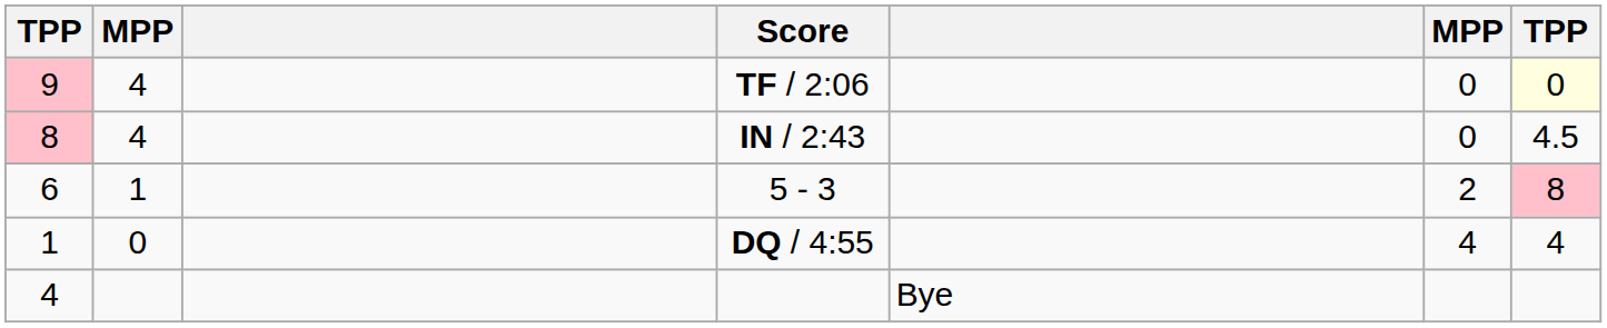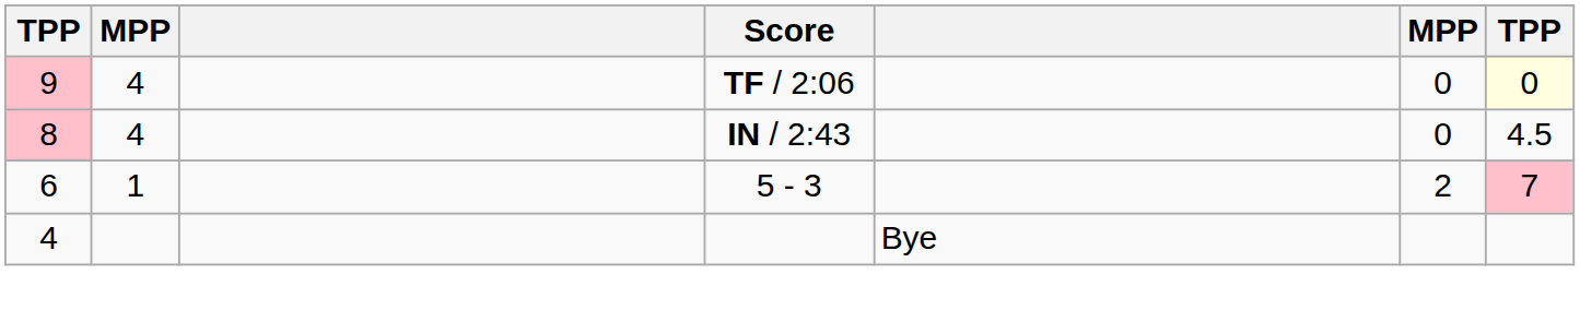5 - 3 | column 7: 8 -> 7
- row: 1 | 0 | DQ / 4:55 | 4 | 4
